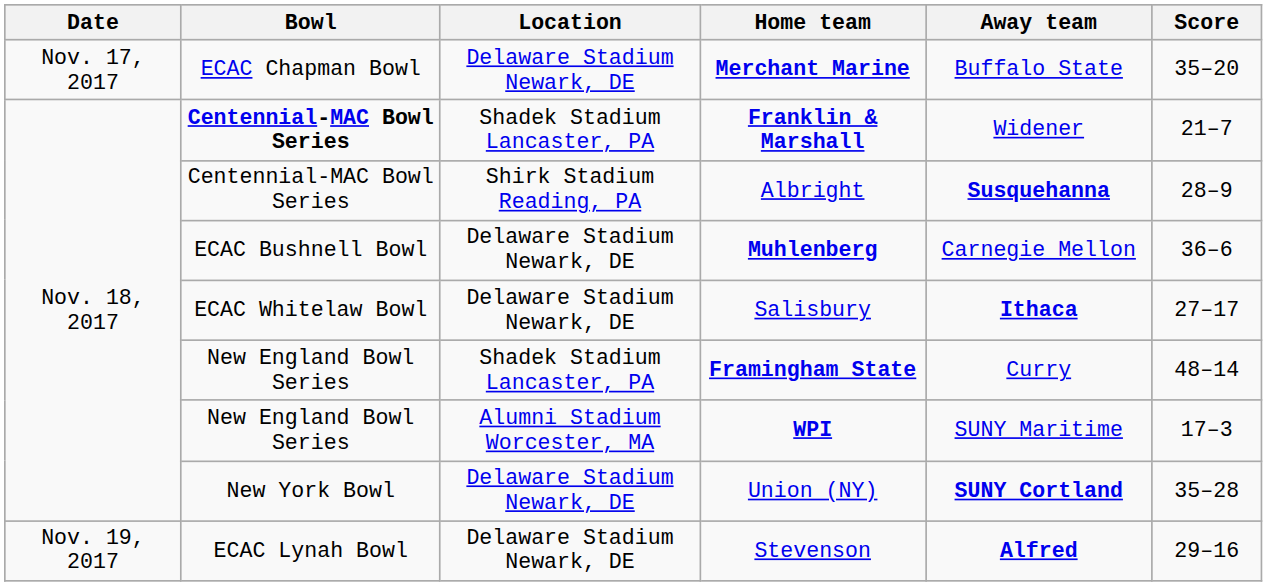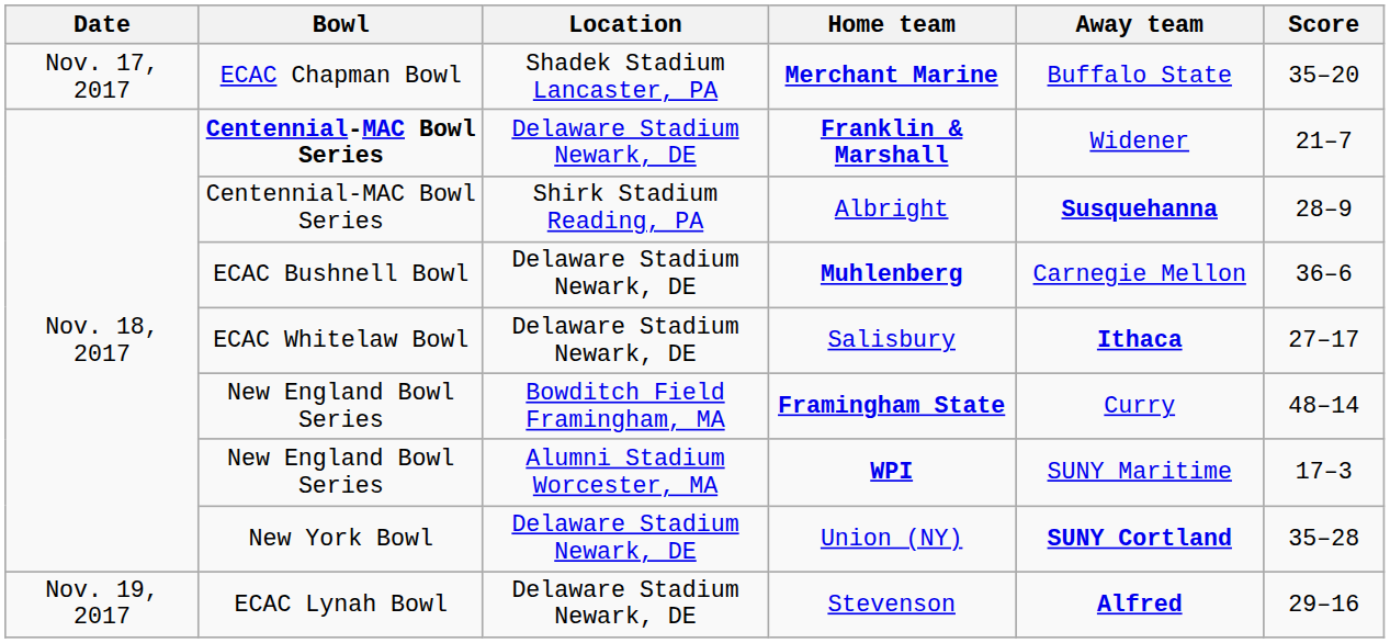Merchant Marine | Location: Delaware Stadium Newark, DE -> Shadek Stadium Lancaster, PA
Franklin & Marshall | Location: Shadek Stadium Lancaster, PA -> Delaware Stadium Newark, DE
Framingham State | Location: Shadek Stadium Lancaster, PA -> Bowditch Field Framingham, MA
